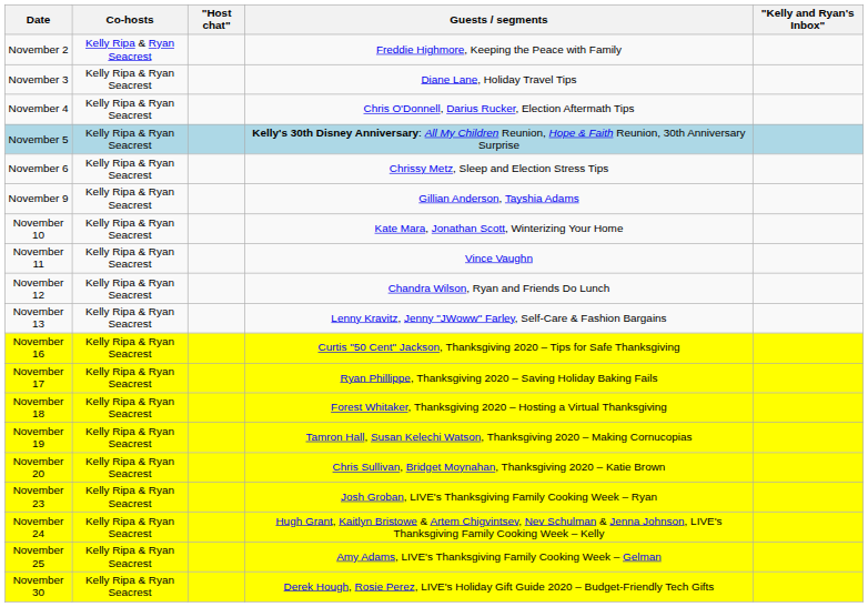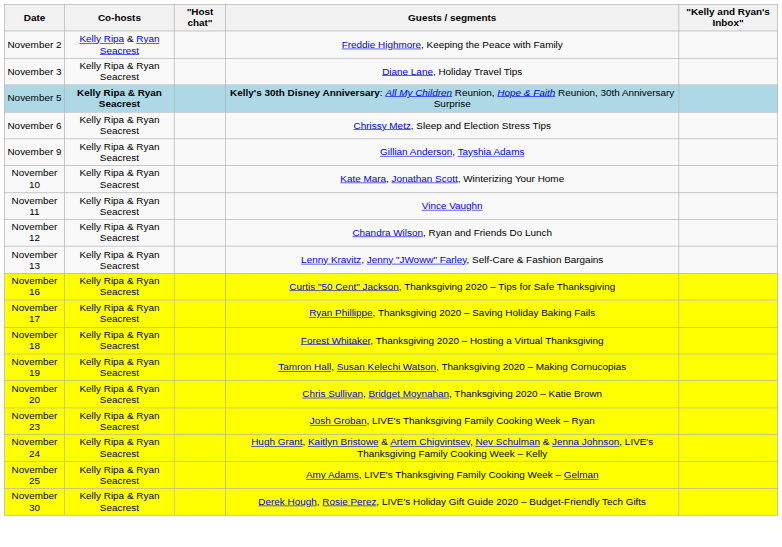- row: November 4 | Kelly Ripa & Ryan Seacrest | Chris O'Donnell, Darius Rucker, Election Aftermath Tips
November 5 | Co-hosts: normal -> bold
